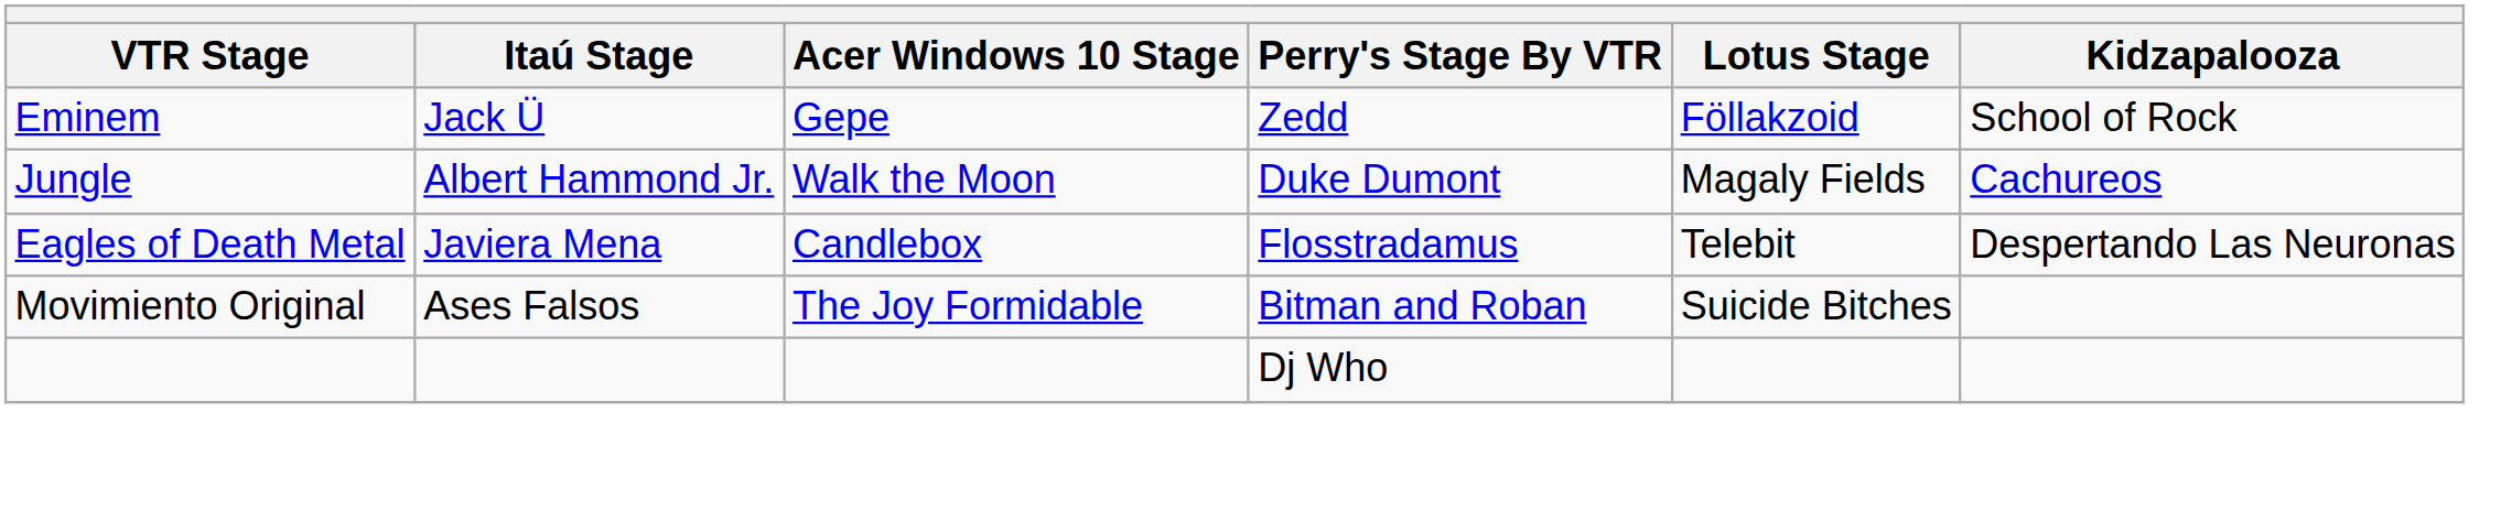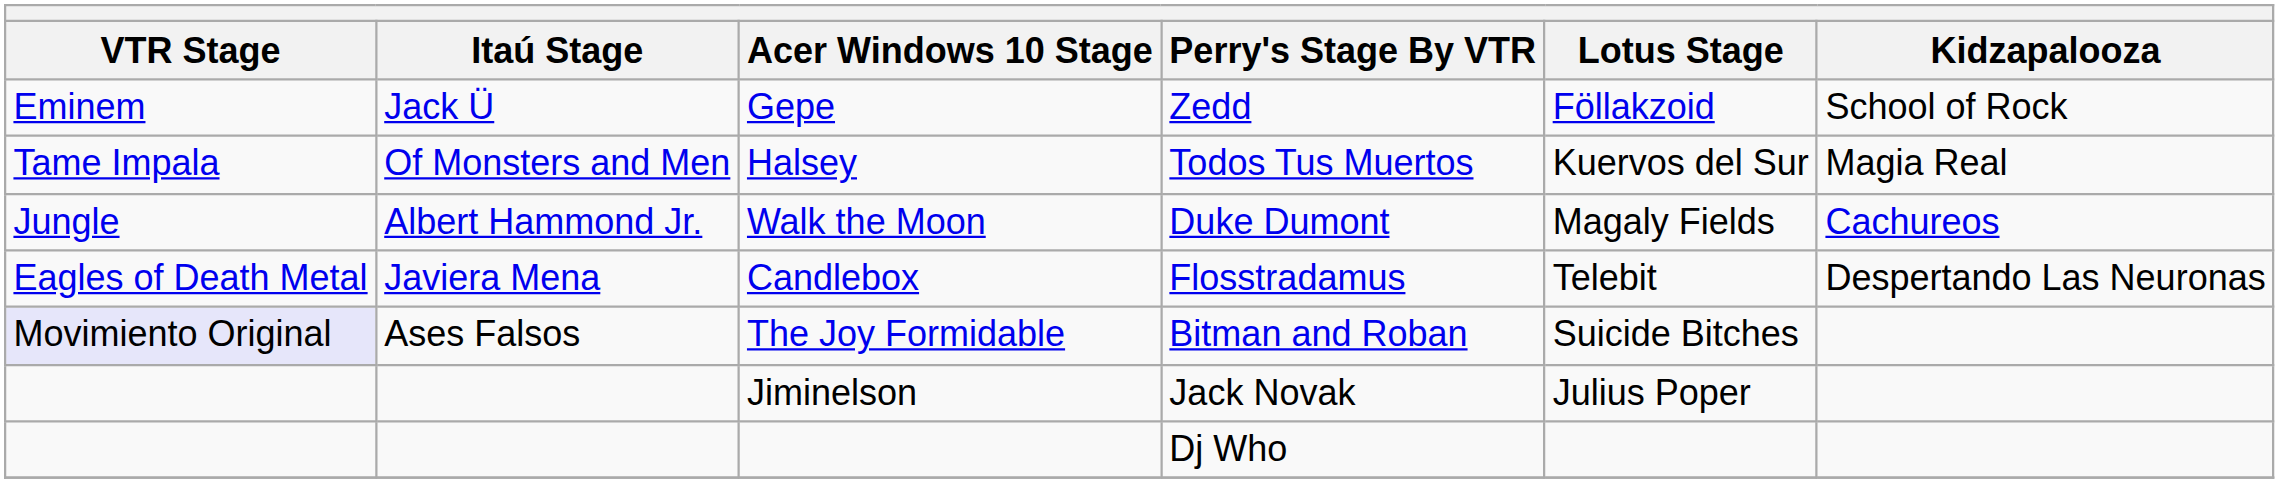+ row: Tame Impala | Of Monsters and Men | Halsey | Todos Tus Muertos | Kuervos del Sur | Magia Real
The Joy Formidable | VTR Stage: no background -> lavender background
+ row: Jiminelson | Jack Novak | Julius Poper
